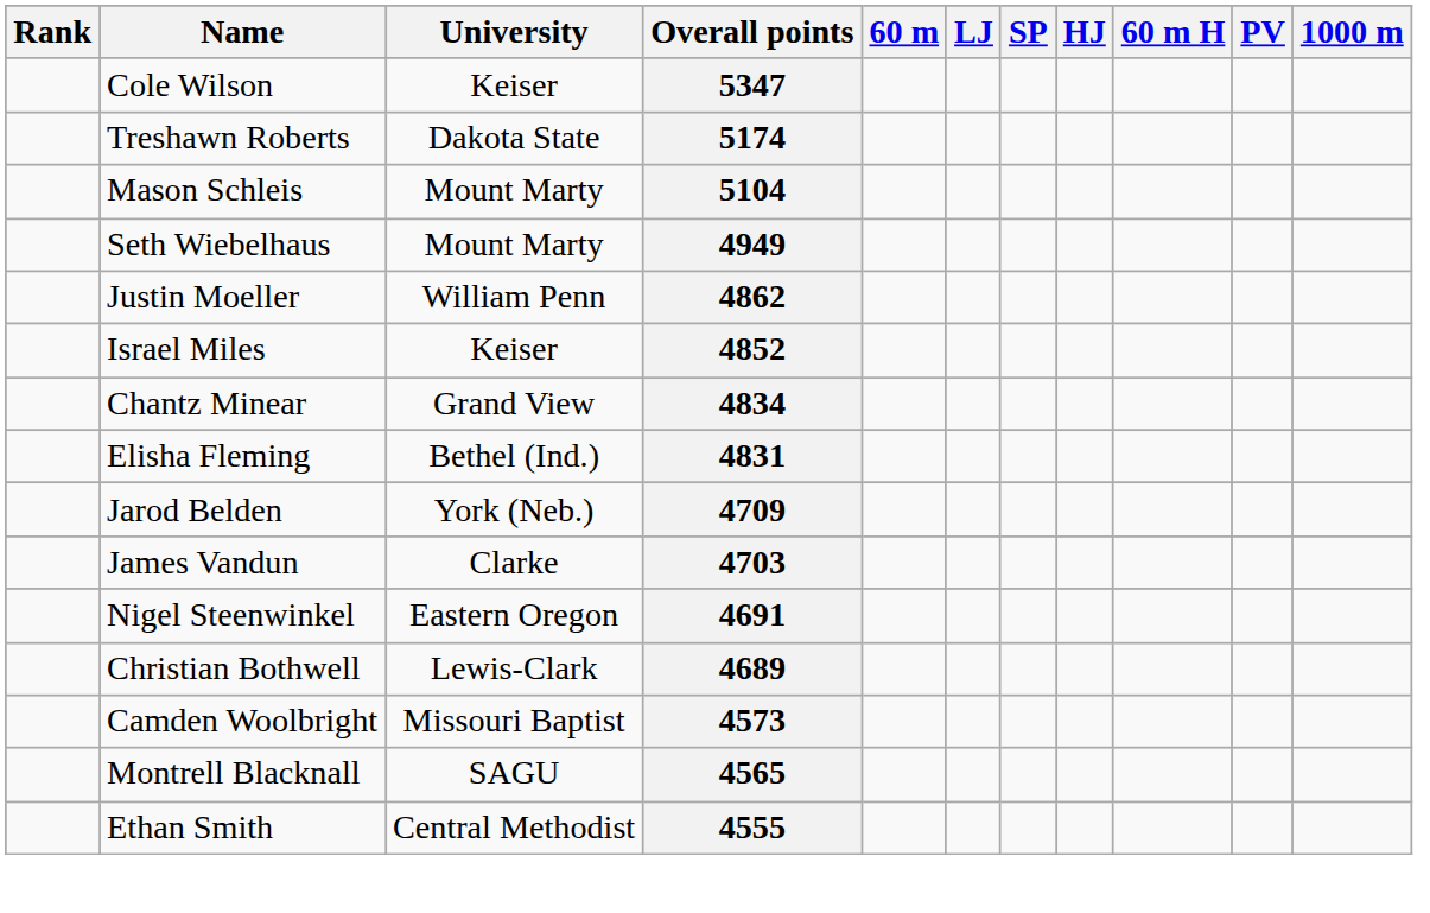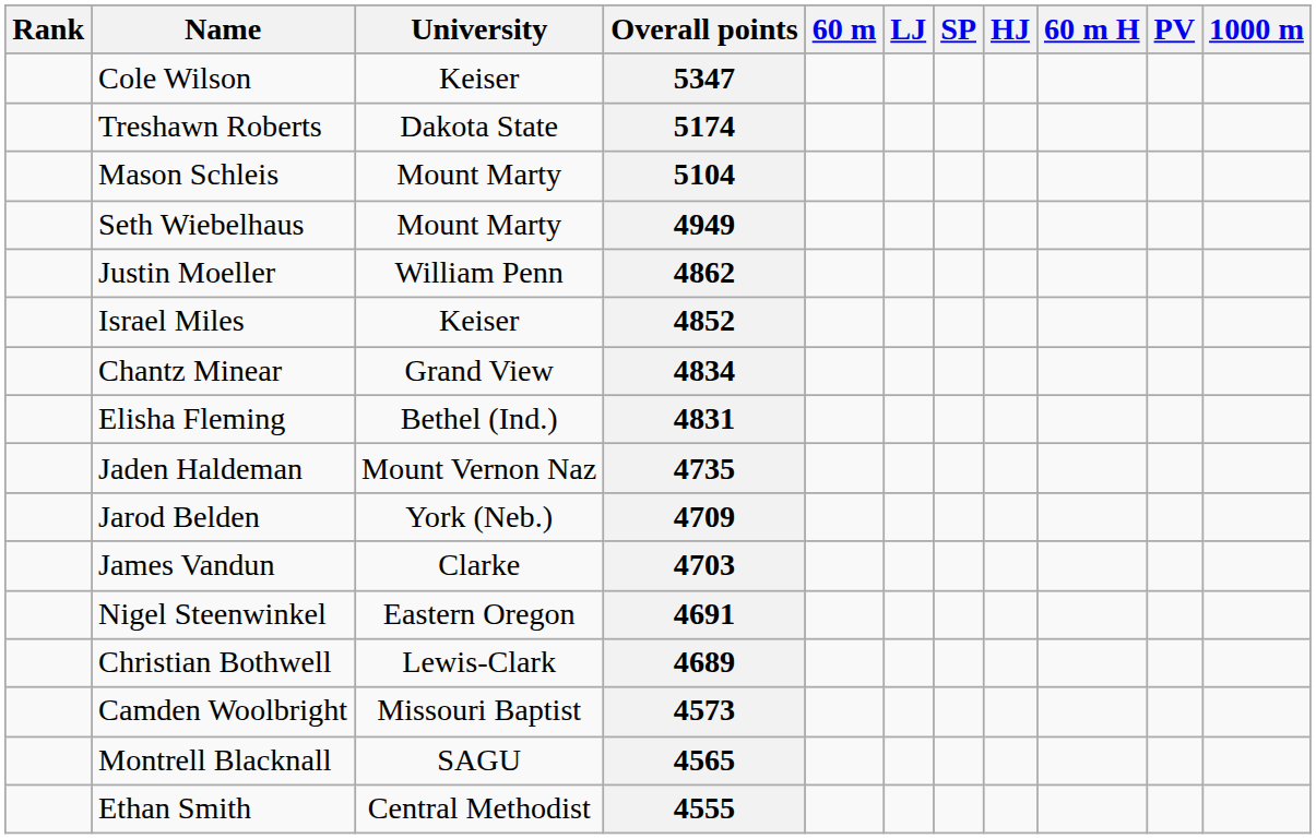+ row: Jaden Haldeman | Mount Vernon Naz | 4735
